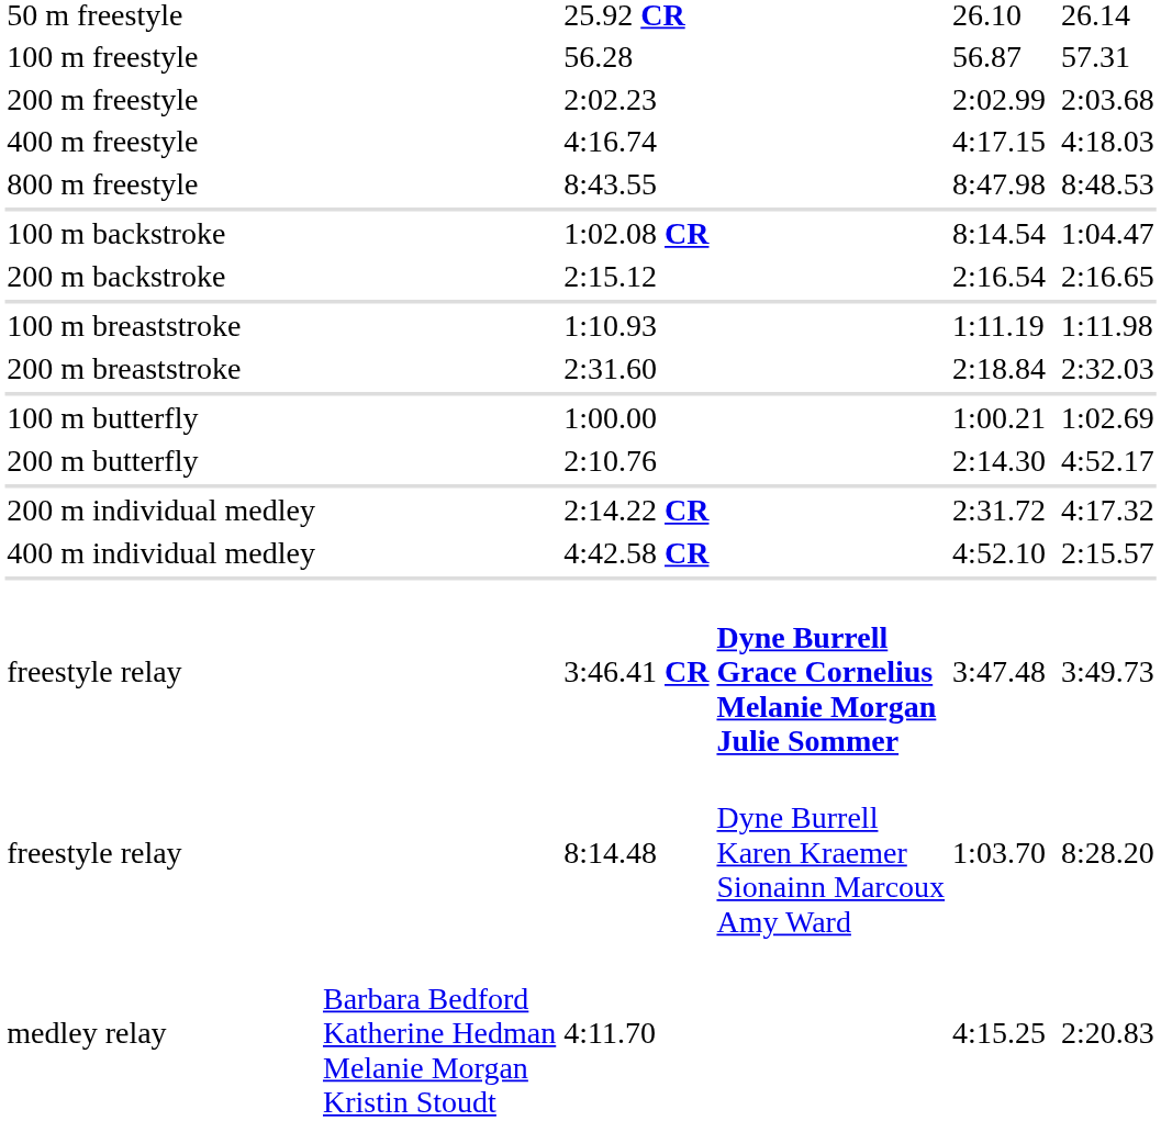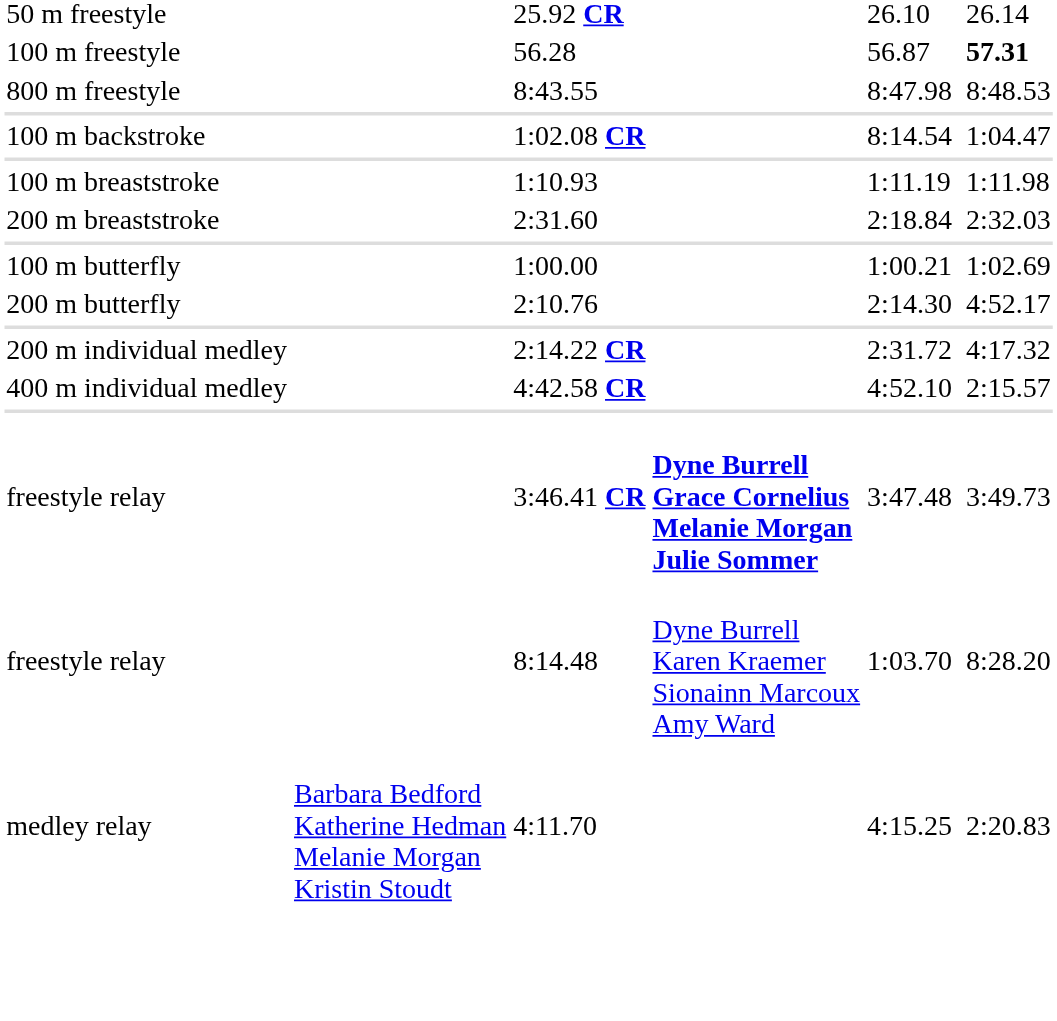56.28 | column 7: normal -> bold
- row: 200 m freestyle | 2:02.23 | 2:02.99 | 2:03.68
- row: 400 m freestyle | 4:16.74 | 4:17.15 | 4:18.03
- row: 200 m backstroke | 2:15.12 | 2:16.54 | 2:16.65
